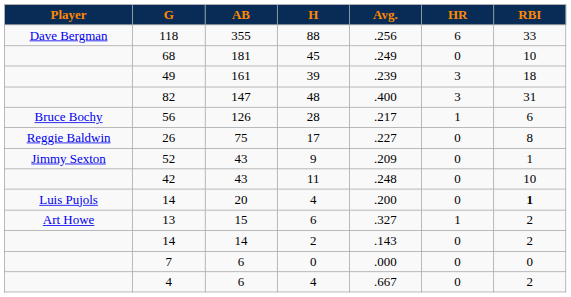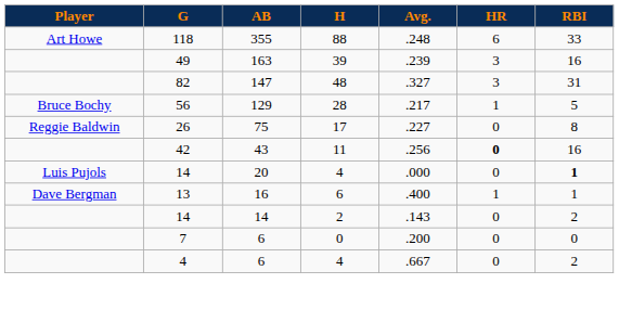118 | Player: Dave Bergman -> Art Howe
118 | Avg.: .256 -> .248
- row: 68 | 181 | 45 | .249 | 0 | 10
49 | AB: 161 -> 163
49 | RBI: 18 -> 16
82 | Avg.: .400 -> .327
56 | AB: 126 -> 129
56 | RBI: 6 -> 5
- row: Jimmy Sexton | 52 | 43 | 9 | .209 | 0 | 1
42 | Avg.: .248 -> .256
42 | HR: normal -> bold
42 | RBI: 10 -> 16
14 / 4 | Avg.: .200 -> .000
13 | Player: Art Howe -> Dave Bergman
13 | AB: 15 -> 16
13 | Avg.: .327 -> .400
13 | RBI: 2 -> 1
7 | Avg.: .000 -> .200
